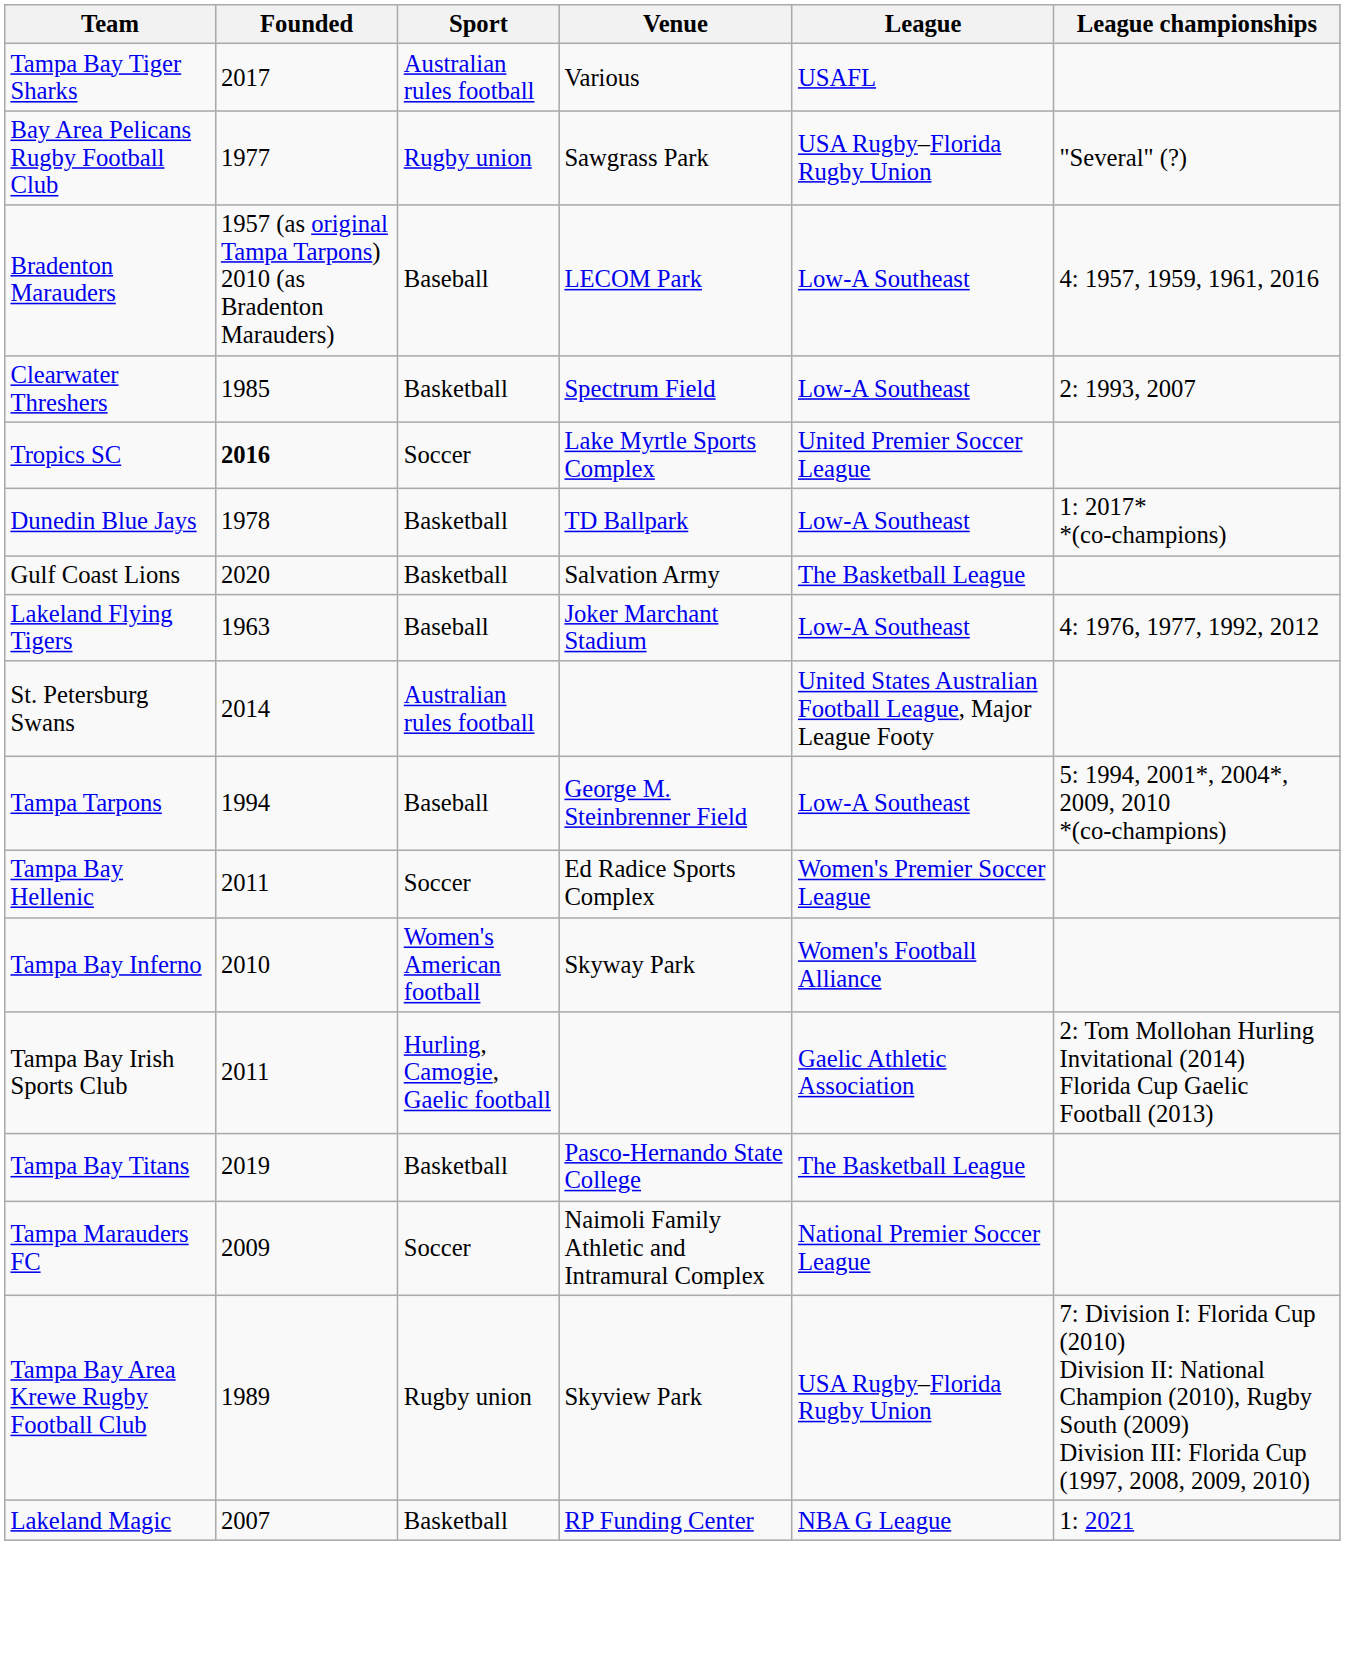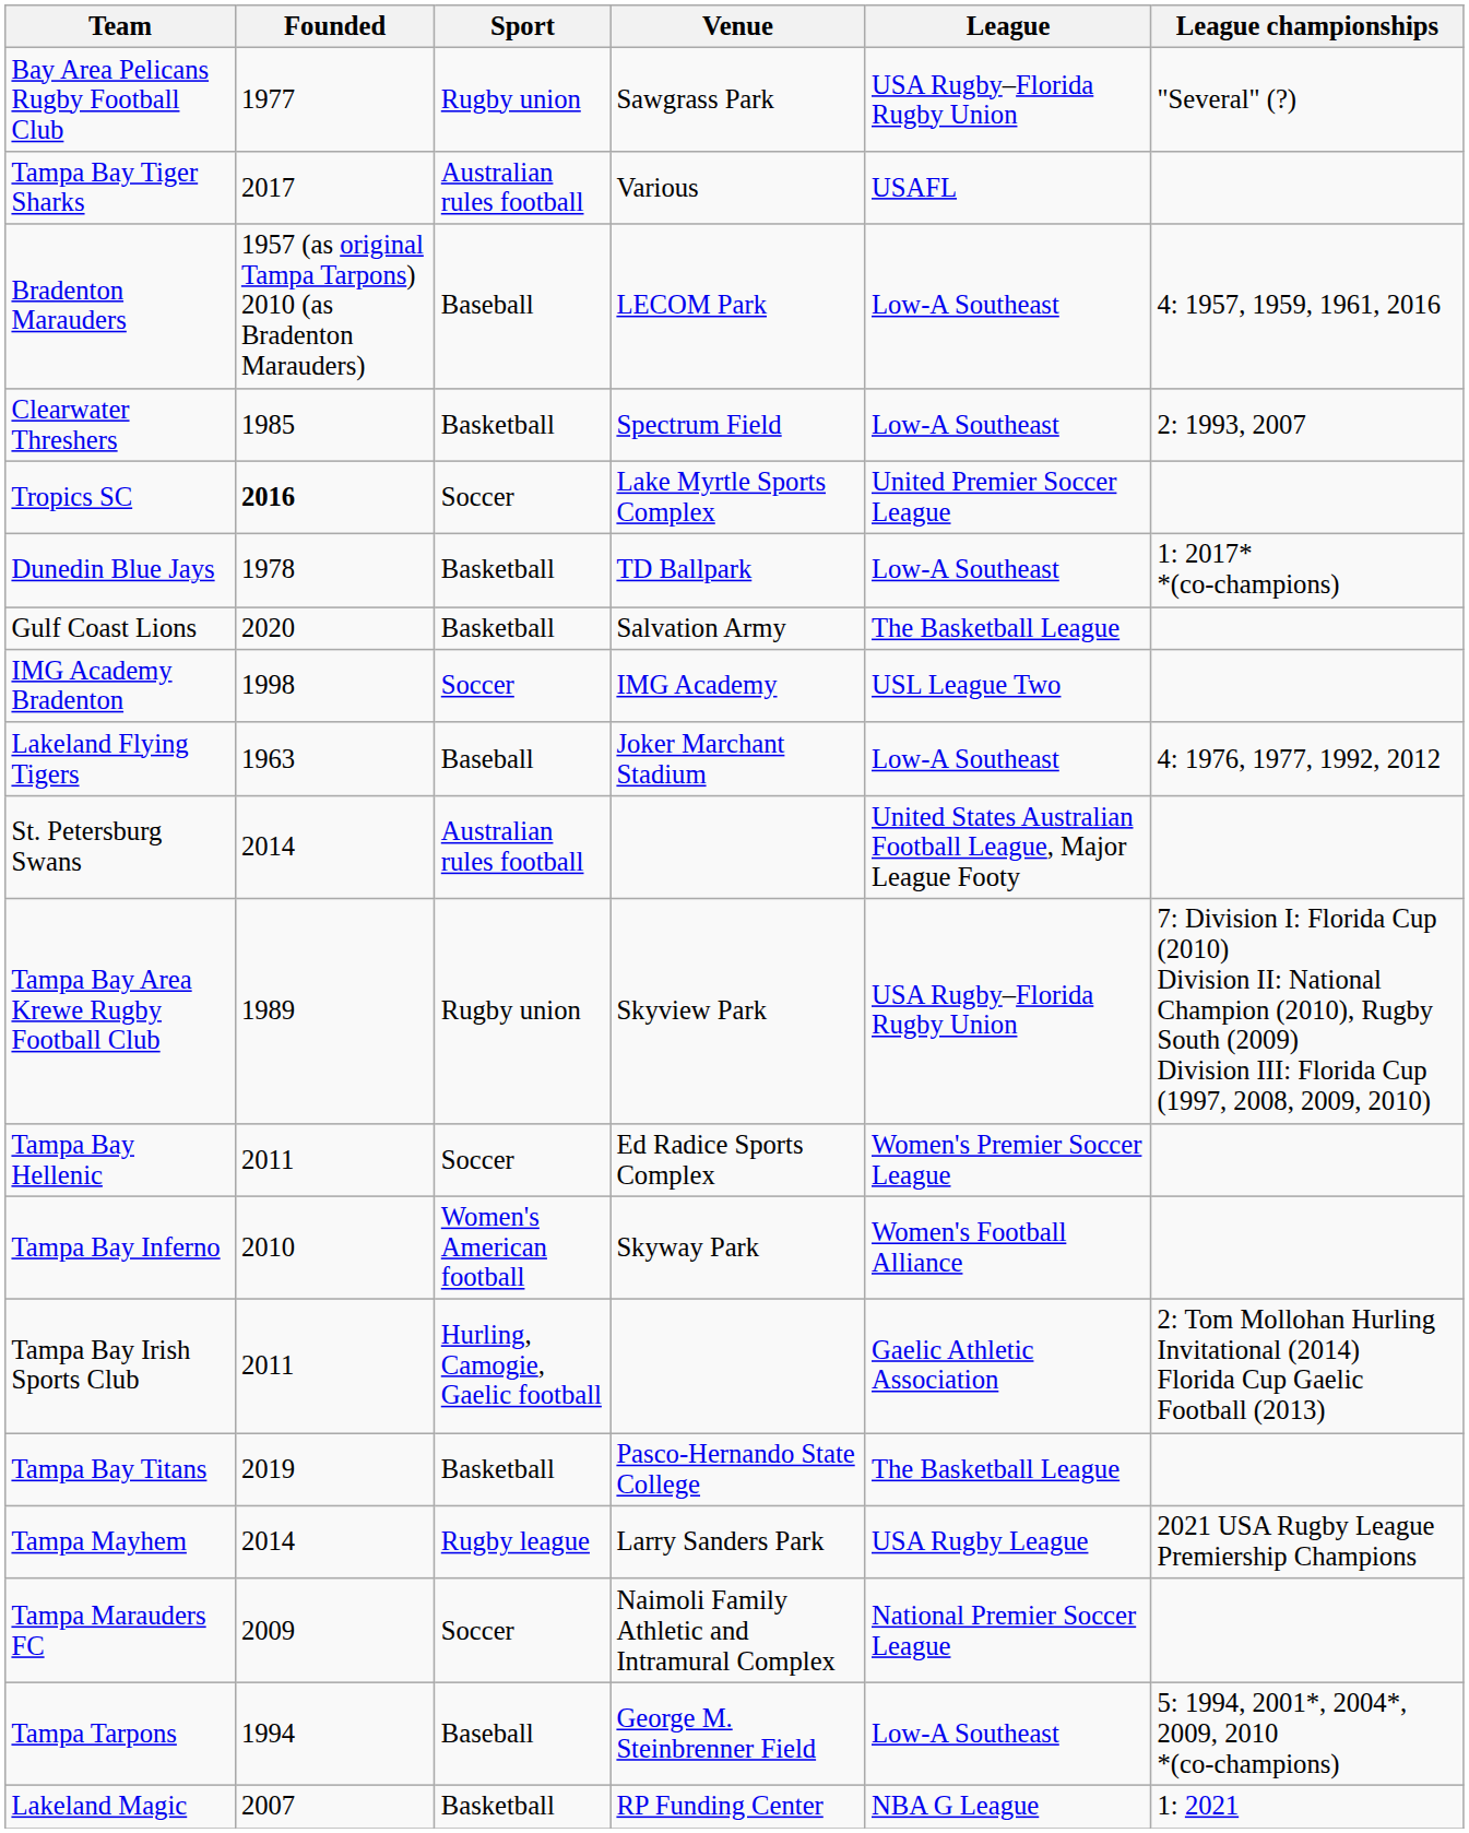rows swapped: Tampa Bay Tiger Sharks <-> Bay Area Pelicans Rugby Football Club
+ row: IMG Academy Bradenton | 1998 | Soccer | IMG Academy | USL League Two
rows swapped: Tampa Bay Area Krewe Rugby Football Club <-> Tampa Tarpons
+ row: Tampa Mayhem | 2014 | Rugby league | Larry Sanders Park | USA Rugby League | 2021 USA Rugby League Premiership Champions
